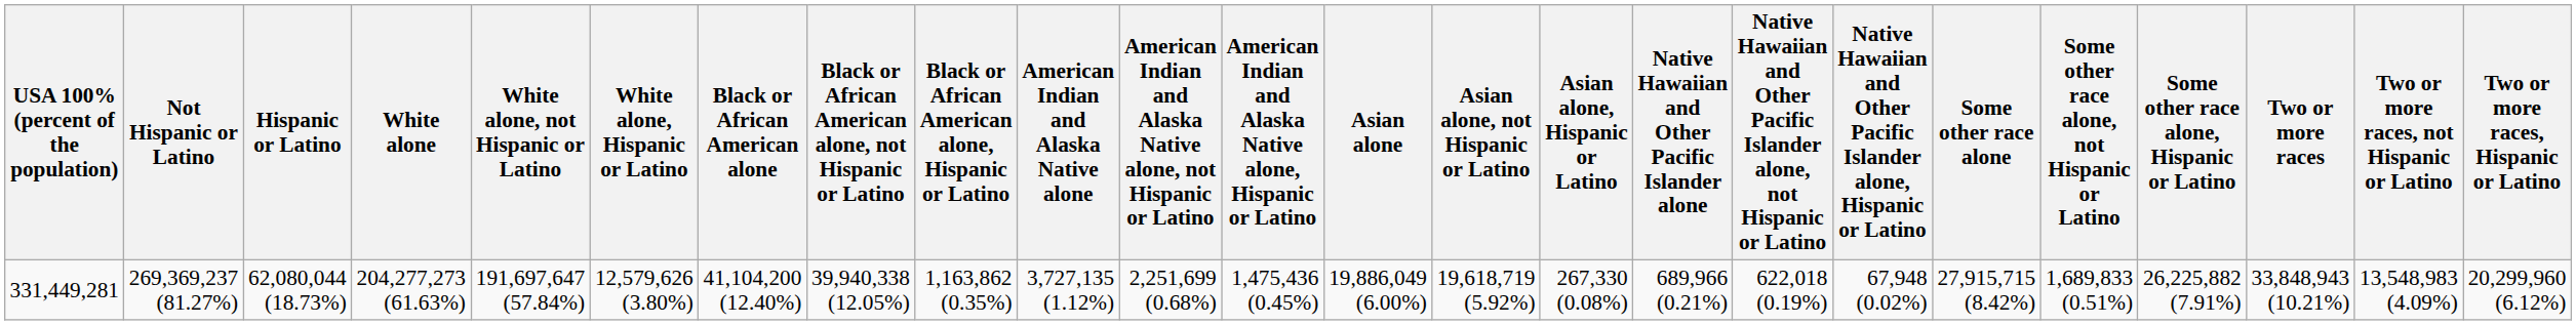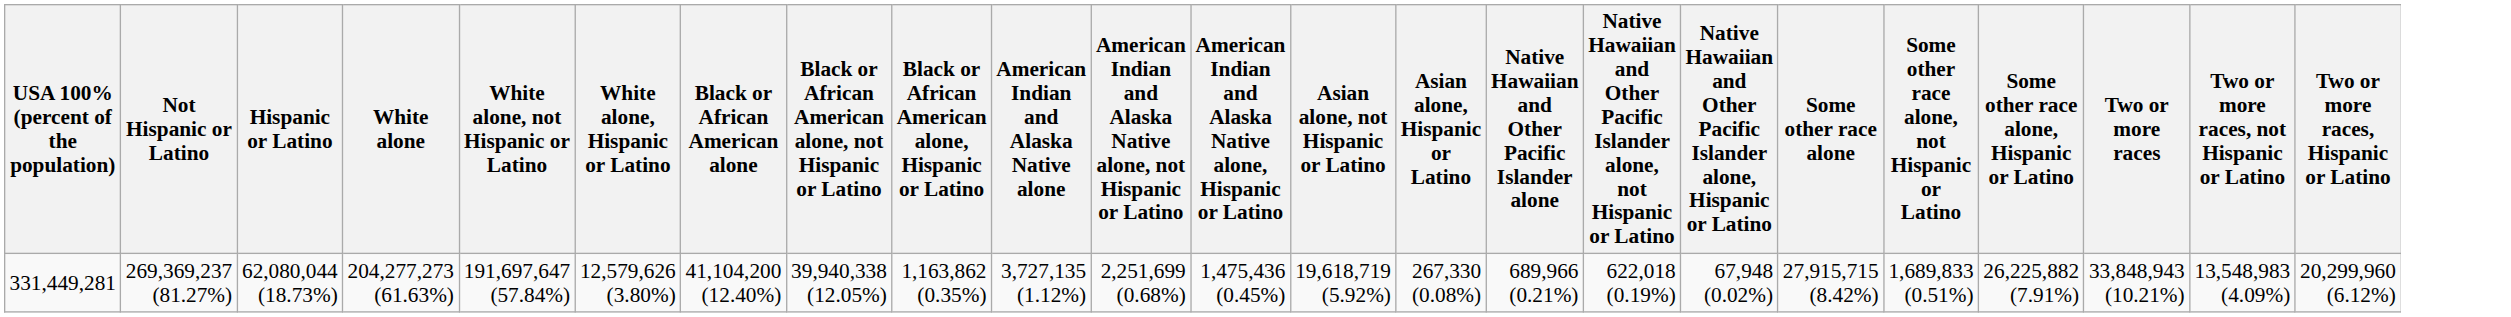- column: Asian alone | 19,886,049 (6.00%)
